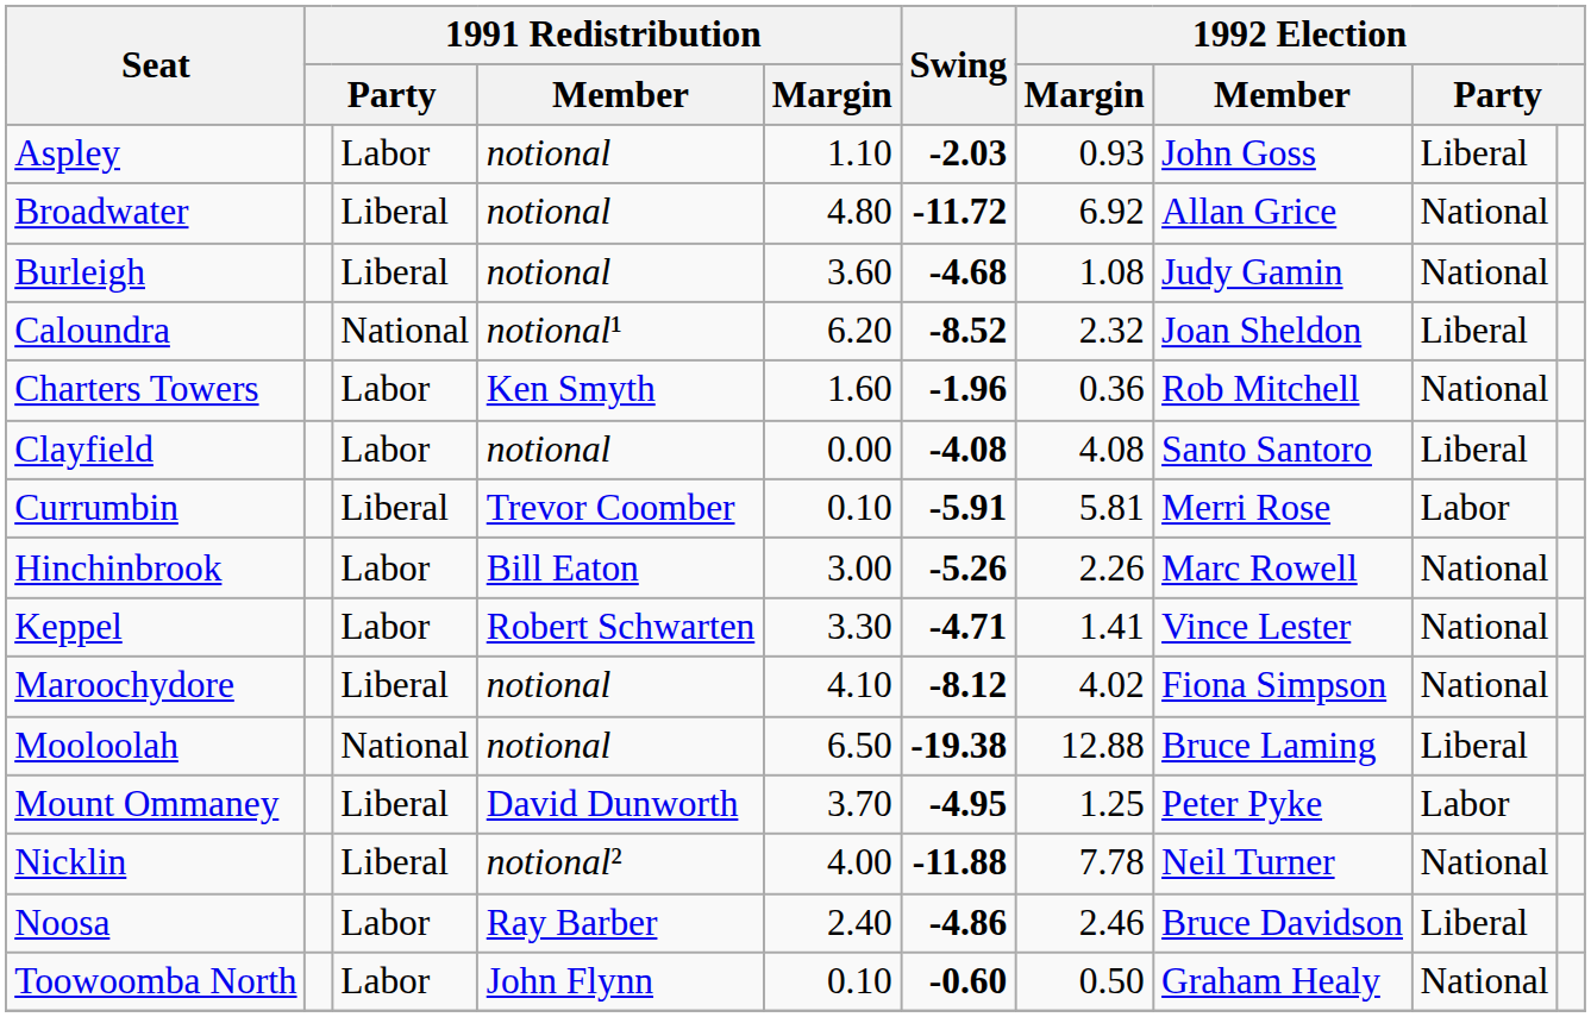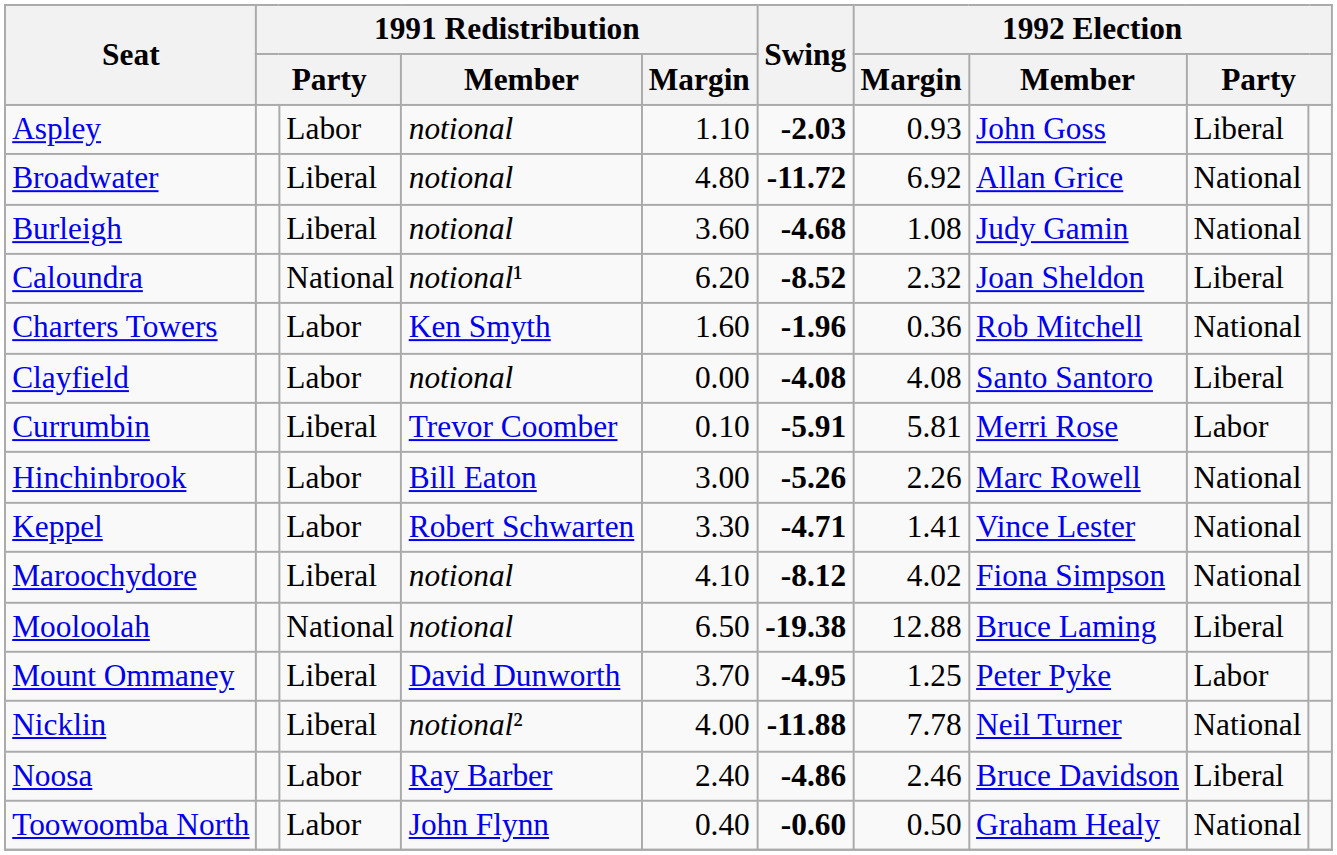Toowoomba North | 1991 Redistribution / Margin: 0.10 -> 0.40
